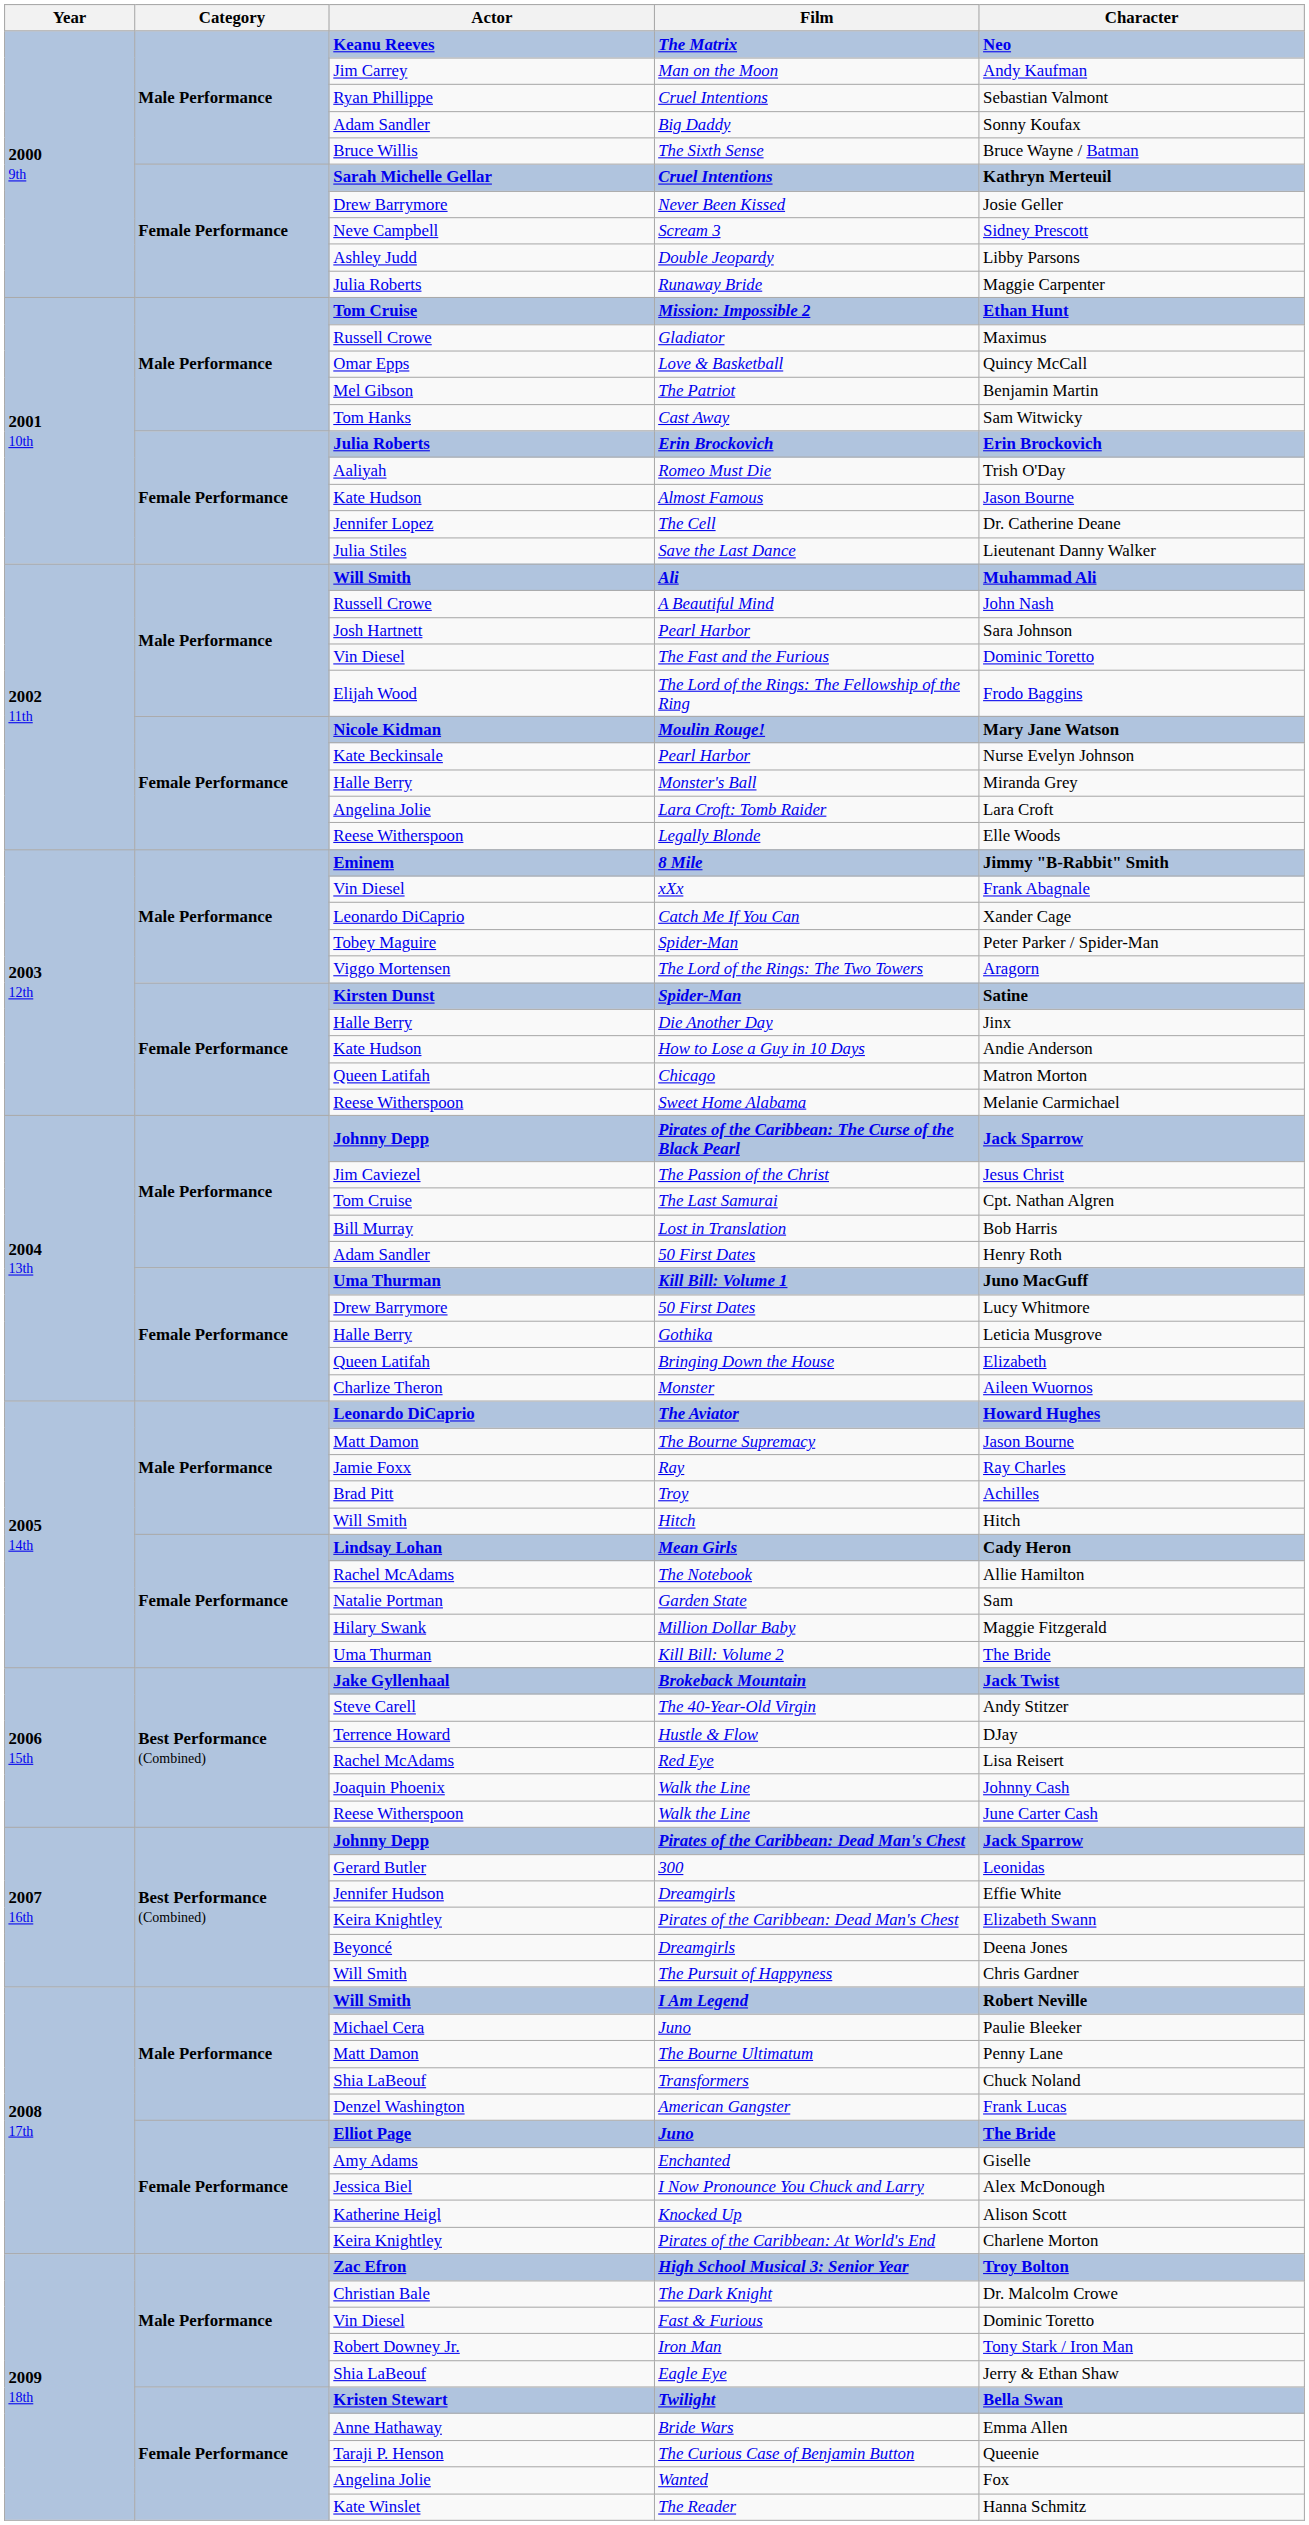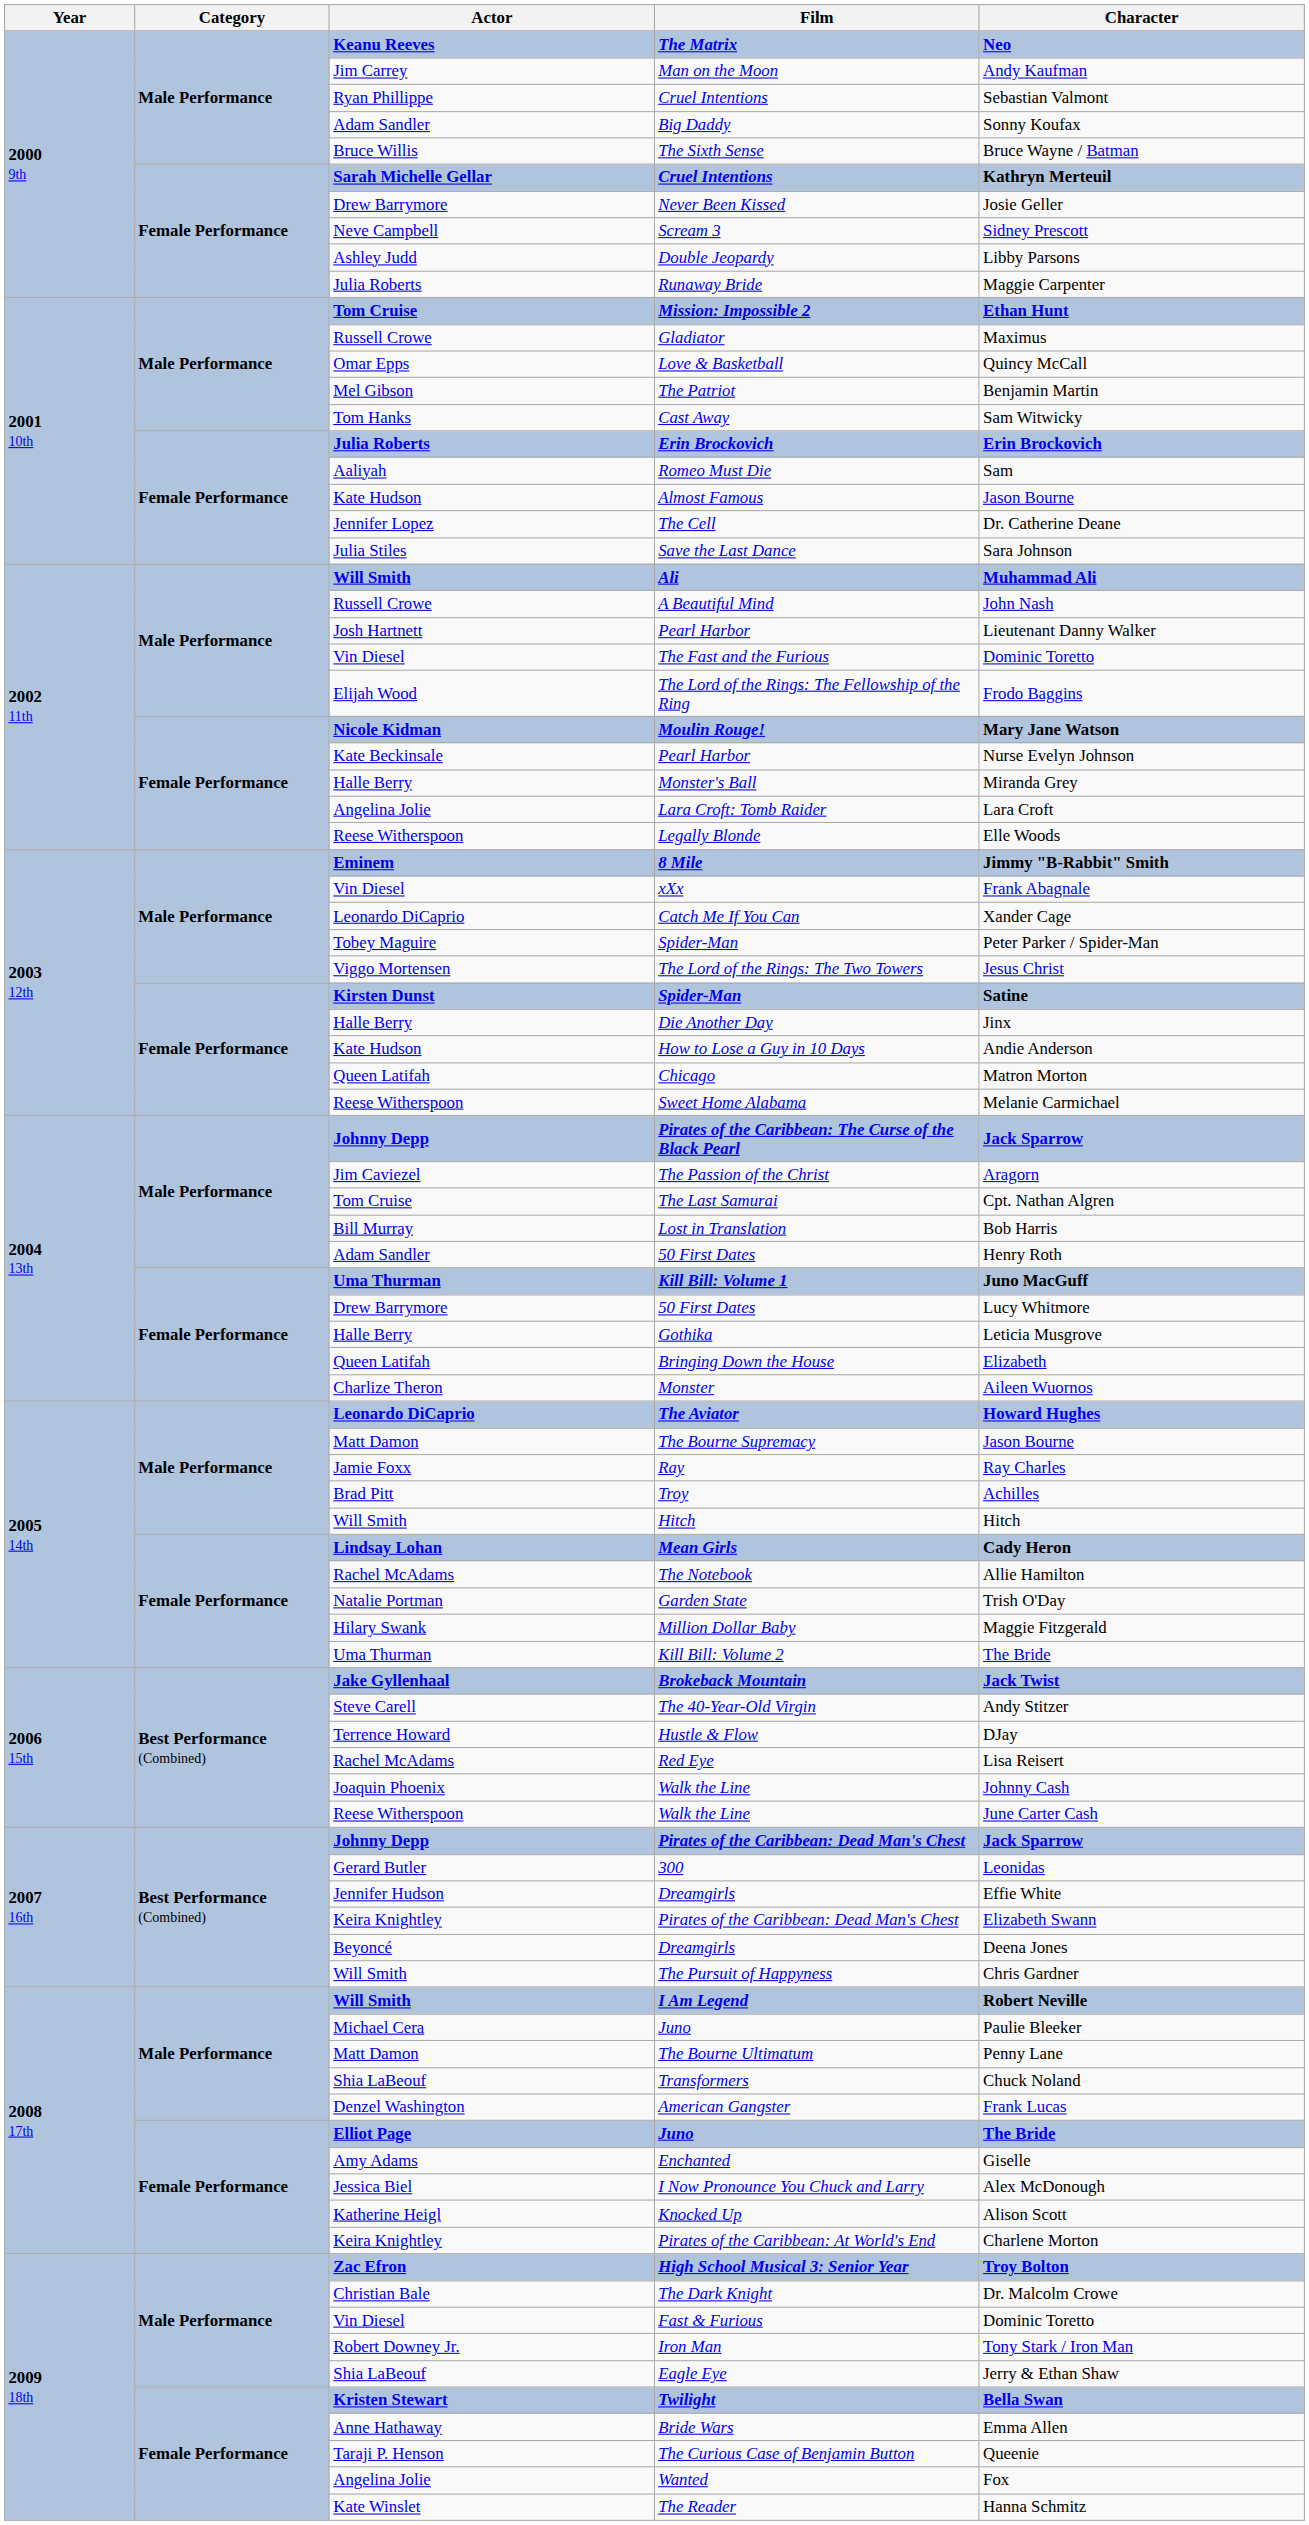Romeo Must Die | Character: Trish O'Day -> Sam
Save the Last Dance | Character: Lieutenant Danny Walker -> Sara Johnson
Josh Hartnett / Pearl Harbor | Character: Sara Johnson -> Lieutenant Danny Walker
The Lord of the Rings: The Two Towers | Character: Aragorn -> Jesus Christ
The Passion of the Christ | Character: Jesus Christ -> Aragorn
Garden State | Character: Sam -> Trish O'Day
